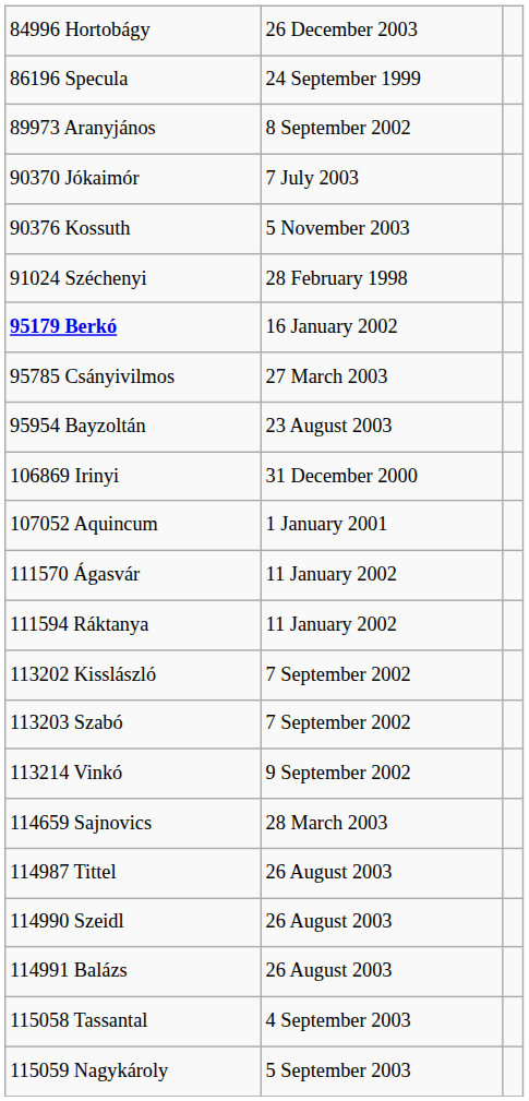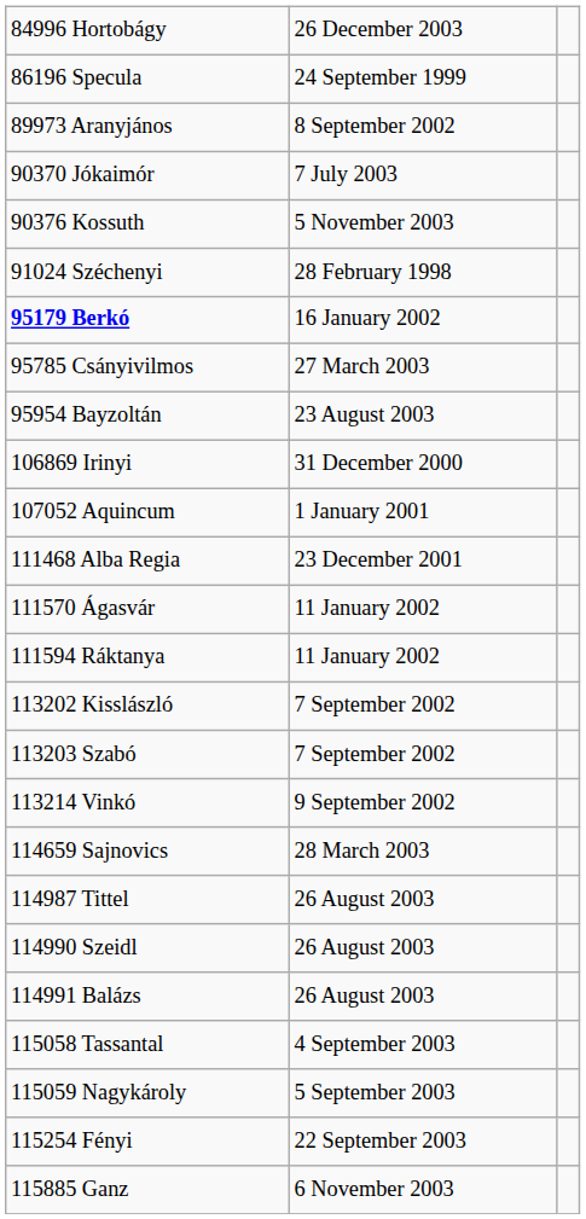+ row: 111468 Alba Regia | 23 December 2001
+ row: 115254 Fényi | 22 September 2003
+ row: 115885 Ganz | 6 November 2003
